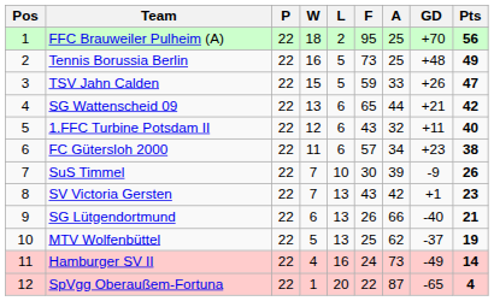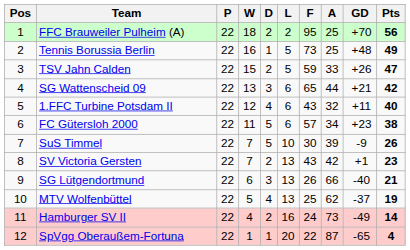+ column: D | 2 | 1 | 2 | 3 | 4 | 5 | 5 | 2 | 3 | 4 | 2 | 1
